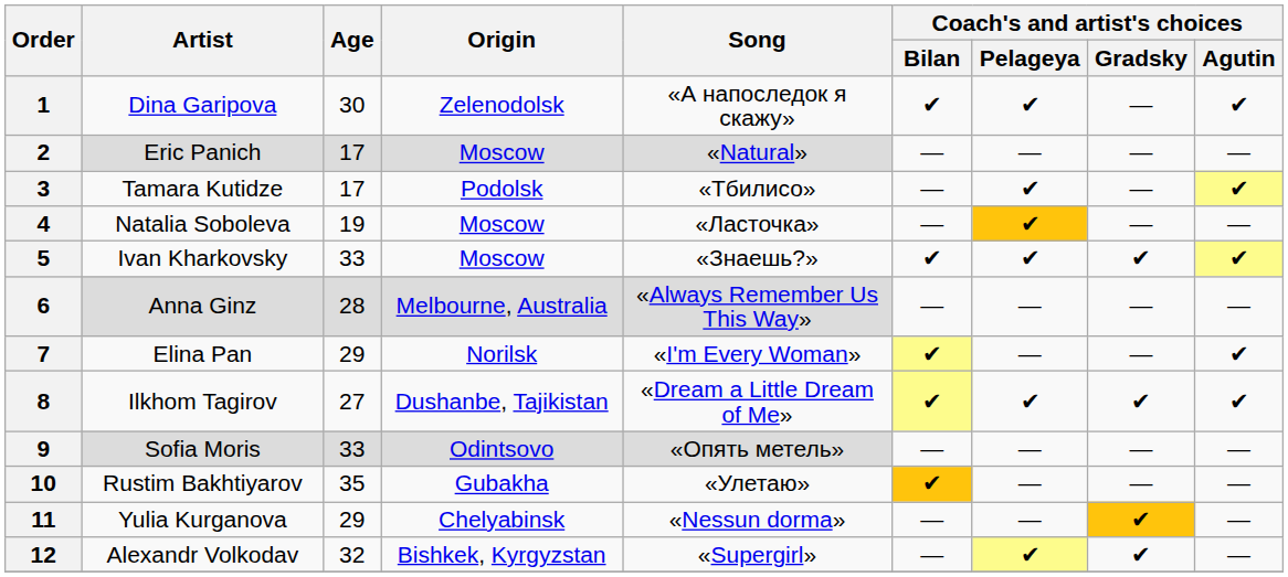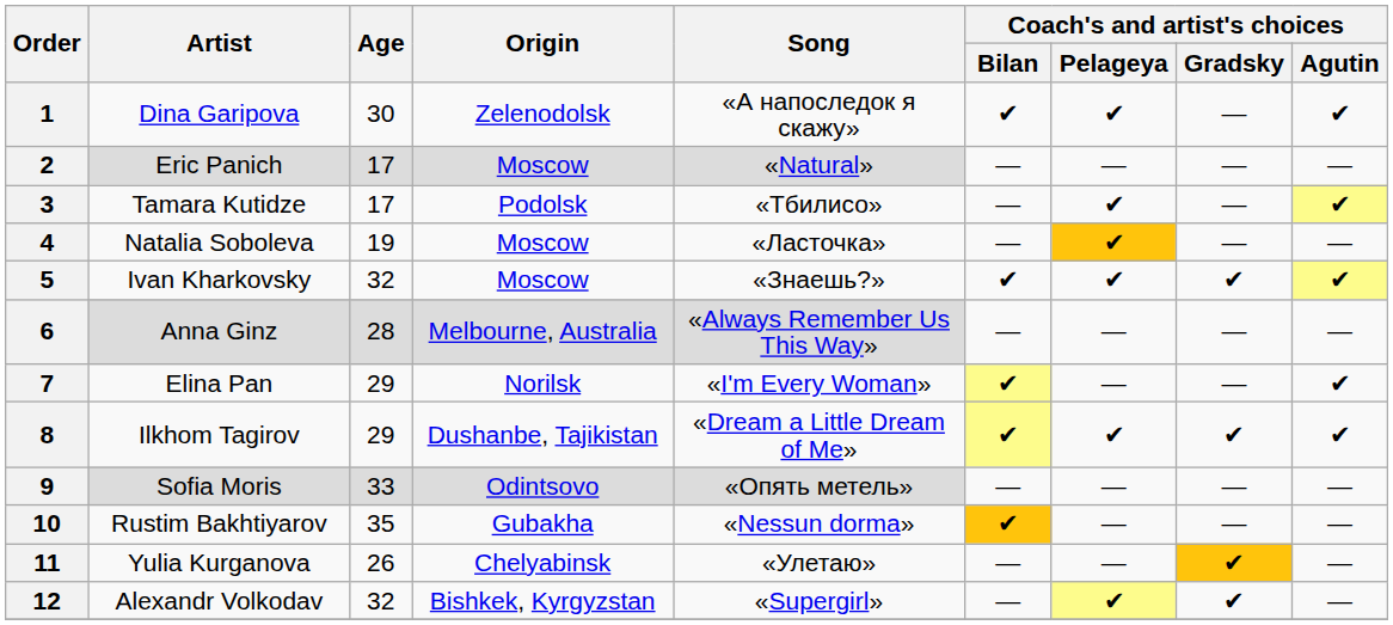5 | Age: 33 -> 32
8 | Age: 27 -> 29
10 | Song: «Улетаю» -> «Nessun dorma»
11 | Age: 29 -> 26
11 | Song: «Nessun dorma» -> «Улетаю»
